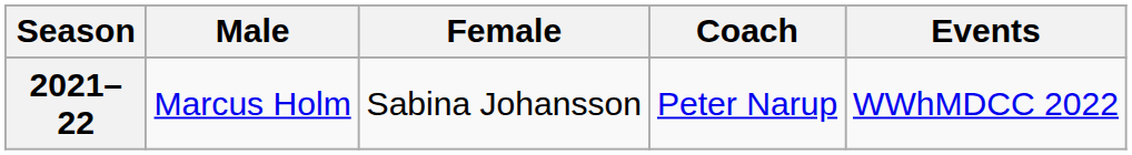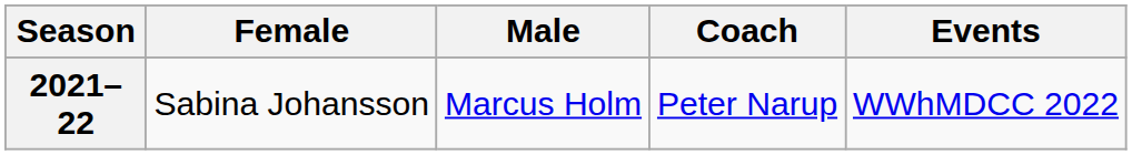columns swapped: Female <-> Male
